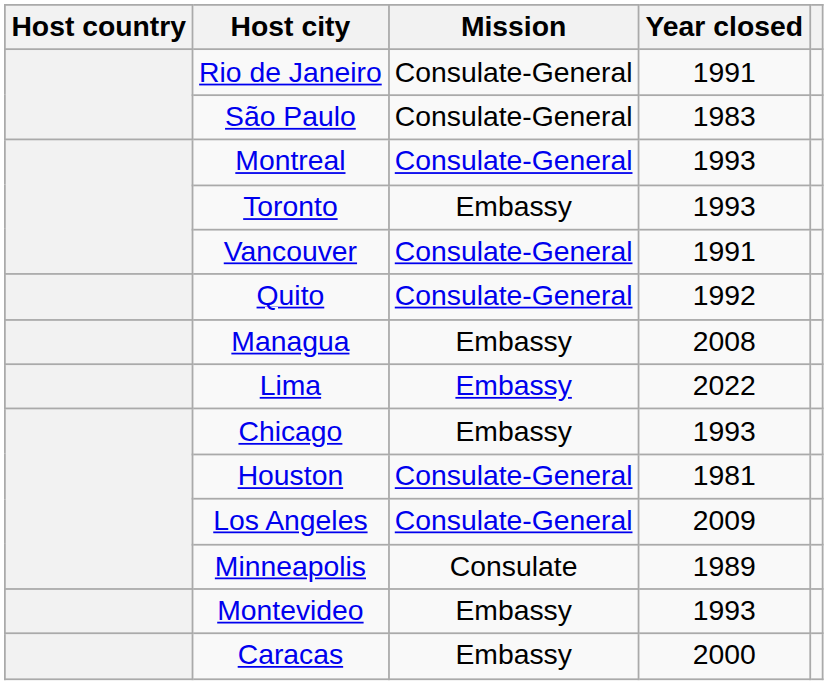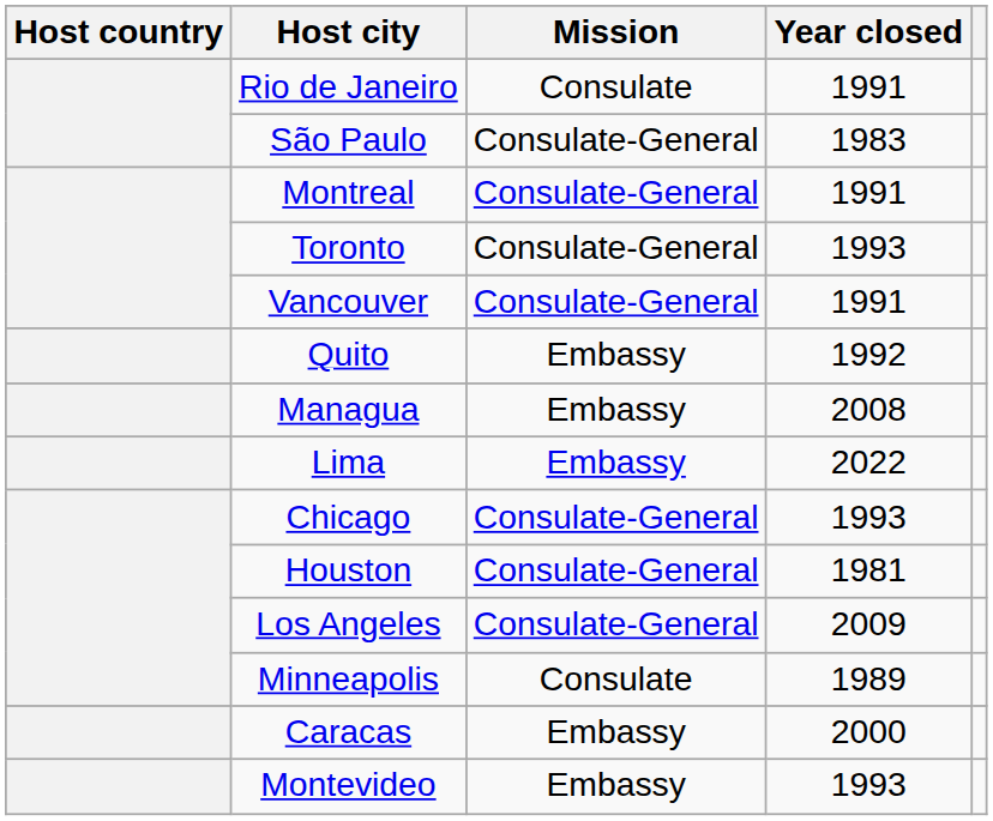Rio de Janeiro | Mission: Consulate-General -> Consulate
Montreal | Year closed: 1993 -> 1991
Toronto | Mission: Embassy -> Consulate-General
Quito | Mission: Consulate-General -> Embassy
Chicago | Mission: Embassy -> Consulate-General
rows swapped: Montevideo <-> Caracas
